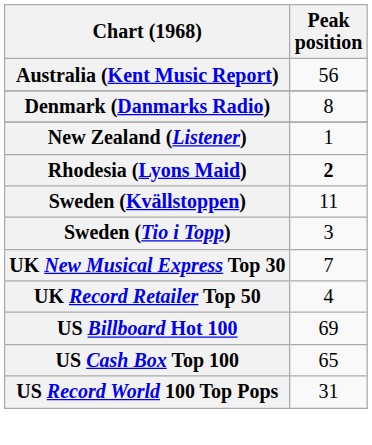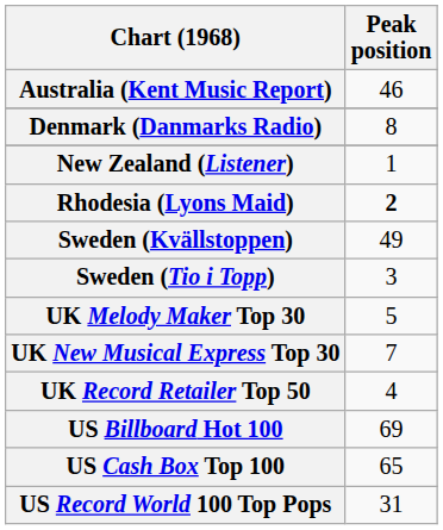Australia (Kent Music Report) | Peak position: 56 -> 46
Sweden (Kvällstoppen) | Peak position: 11 -> 49
+ row: UK Melody Maker Top 30 | 5
